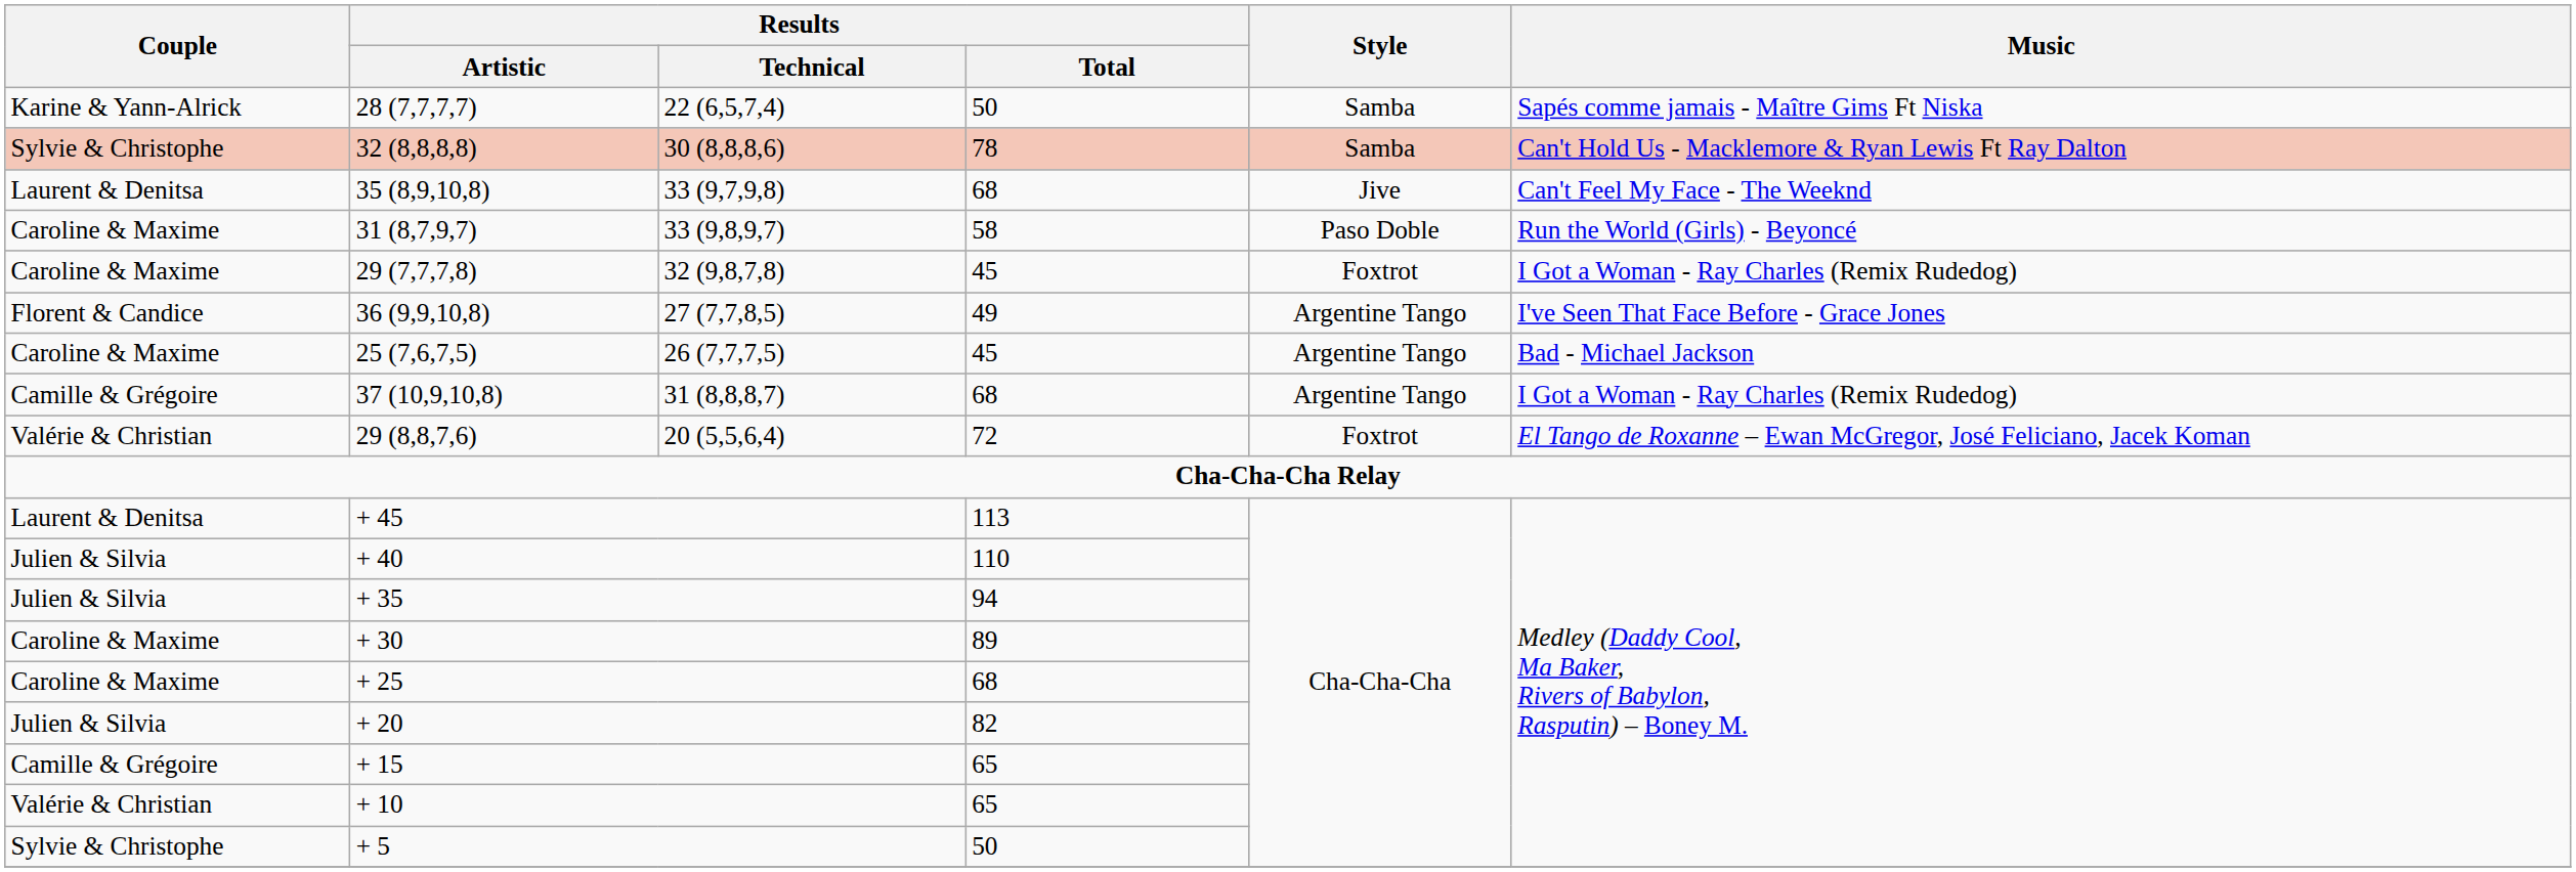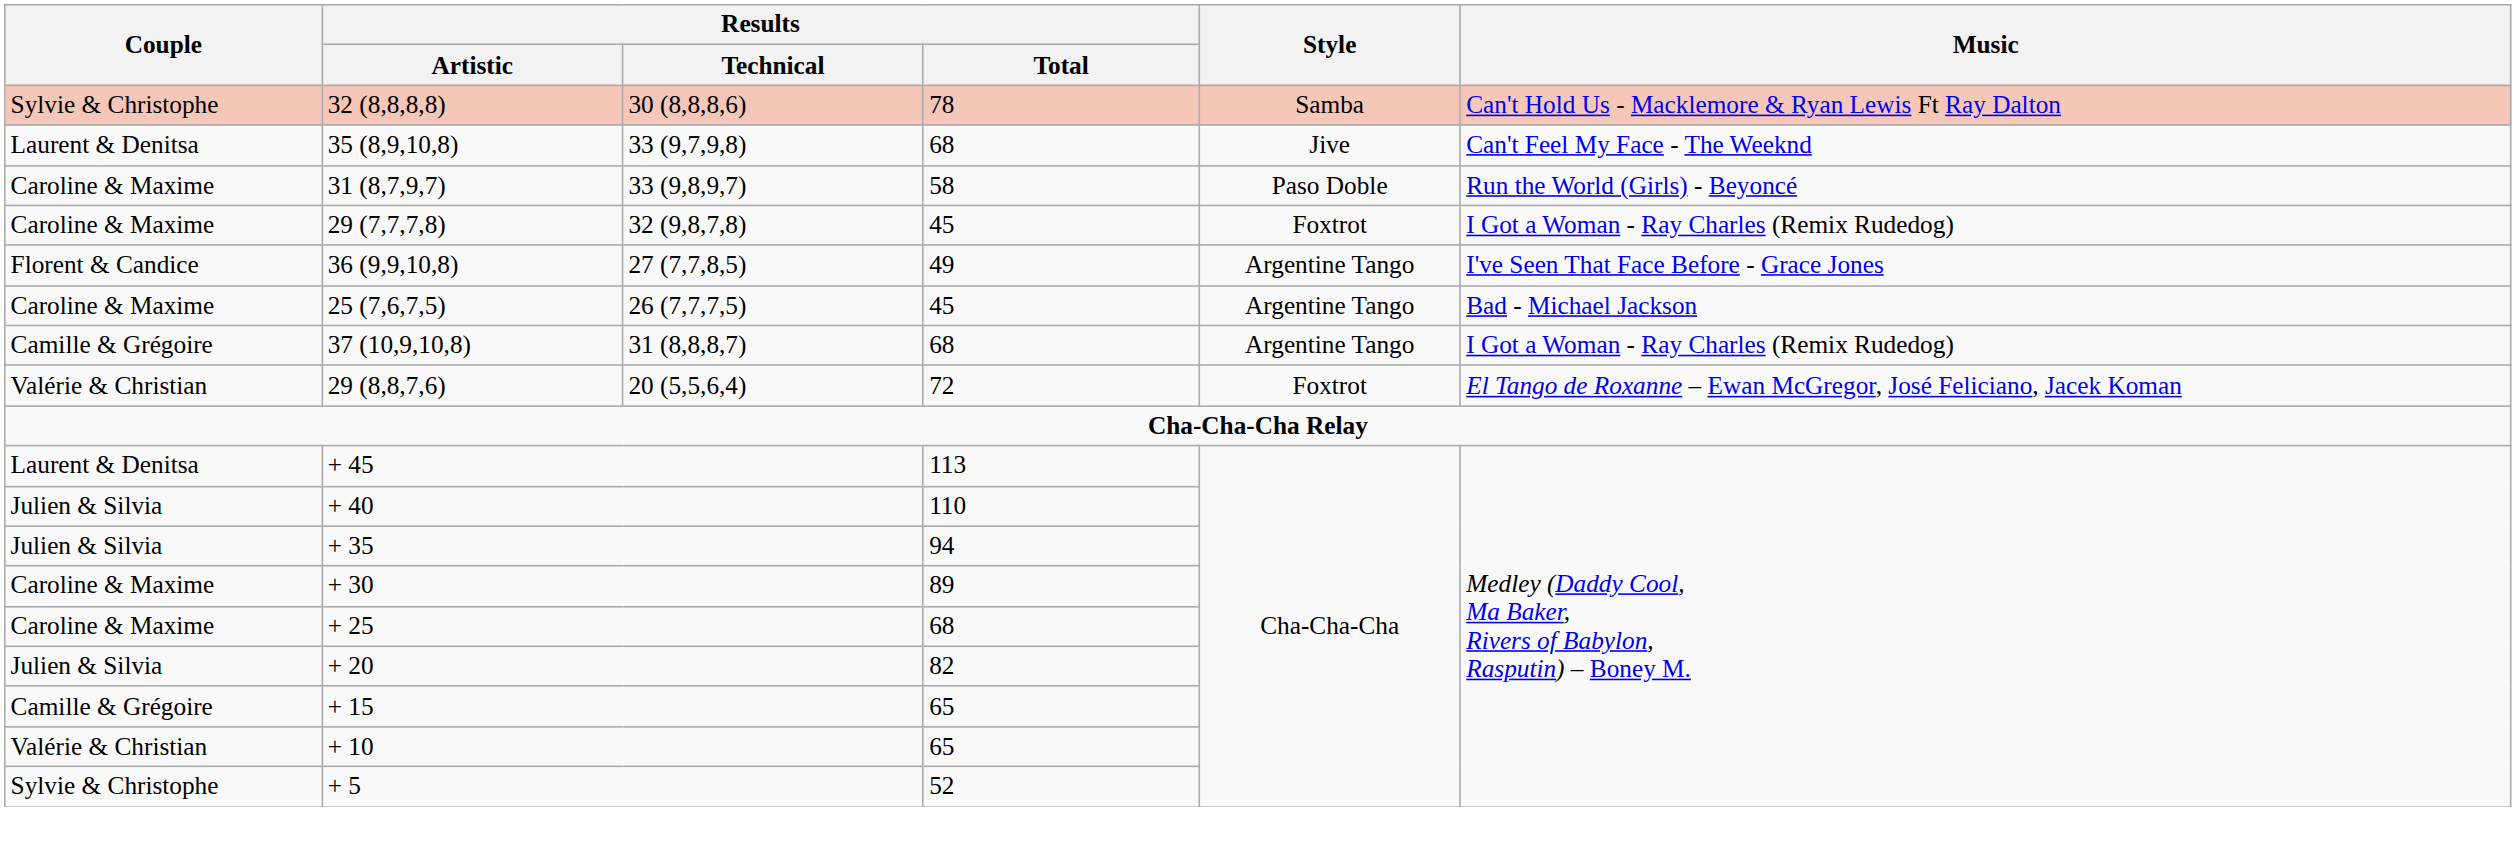- row: Karine & Yann-Alrick | 28 (7,7,7,7) | 22 (6,5,7,4) | 50 | Samba | Sapés comme jamais - Maître Gims Ft Niska
+ 5 | Results / Total: 50 -> 52
